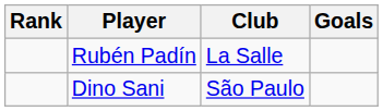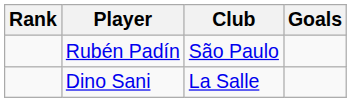Rubén Padín | Club: La Salle -> São Paulo
Dino Sani | Club: São Paulo -> La Salle
